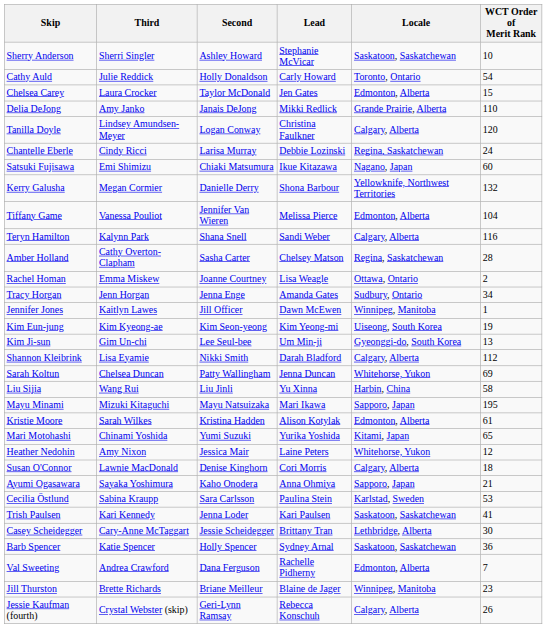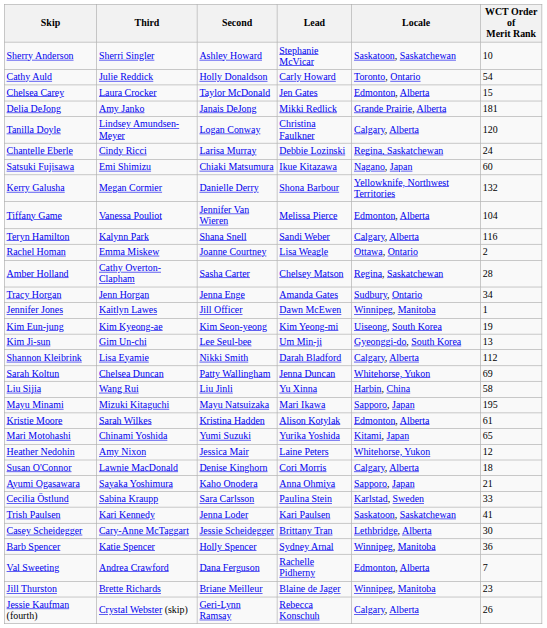Delia DeJong | WCT Order of Merit Rank: 110 -> 181
rows swapped: Amber Holland <-> Rachel Homan
Cecilia Östlund | WCT Order of Merit Rank: 53 -> 33
Barb Spencer | Locale: Saskatoon, Saskatchewan -> Winnipeg, Manitoba
